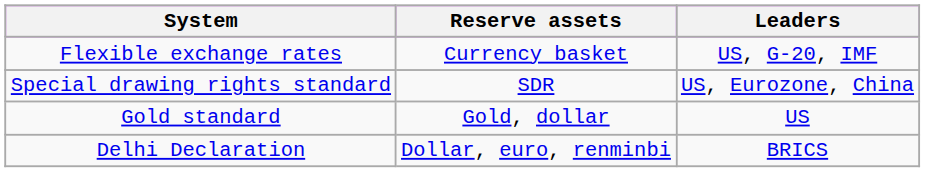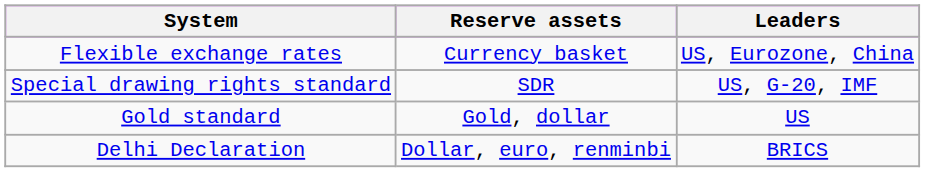Flexible exchange rates | Leaders: US, G-20, IMF -> US, Eurozone, China
Special drawing rights standard | Leaders: US, Eurozone, China -> US, G-20, IMF
